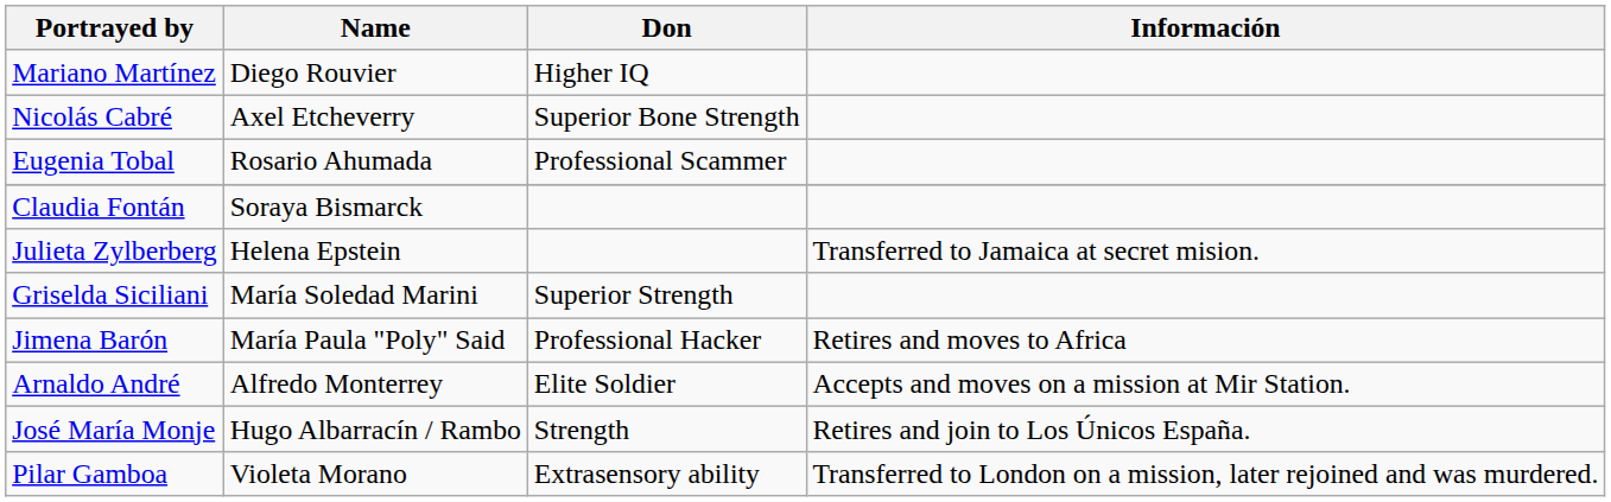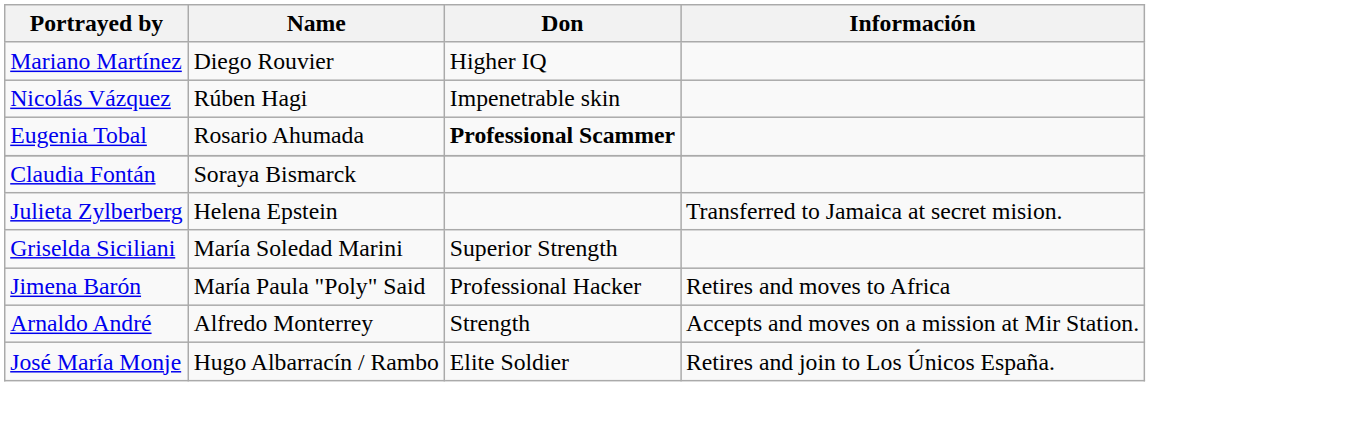- row: Nicolás Cabré | Axel Etcheverry | Superior Bone Strength
+ row: Nicolás Vázquez | Rúben Hagi | Impenetrable skin
Eugenia Tobal | Don: normal -> bold
Arnaldo André | Don: Elite Soldier -> Strength
José María Monje | Don: Strength -> Elite Soldier
- row: Pilar Gamboa | Violeta Morano | Extrasensory ability | Transferred to London on a mission, later rejoined and was murdered.
